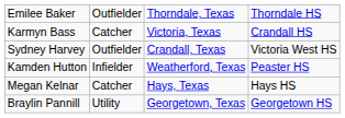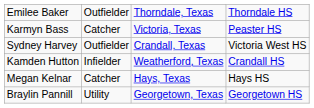Karmyn Bass | column 4: Crandall HS -> Peaster HS
Kamden Hutton | column 4: Peaster HS -> Crandall HS
